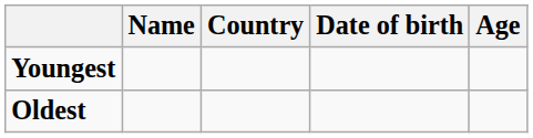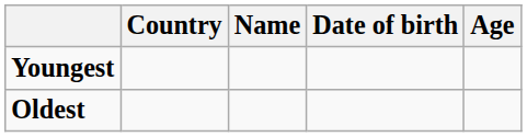columns swapped: Name <-> Country
